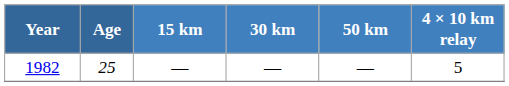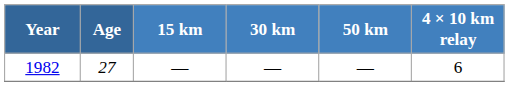1982 | Age: 25 -> 27
1982 | 4 × 10 km relay: 5 -> 6
